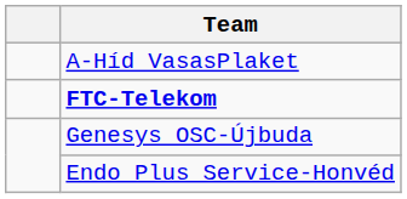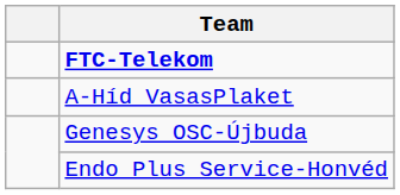rows swapped: FTC-Telekom <-> A-Híd VasasPlaket
